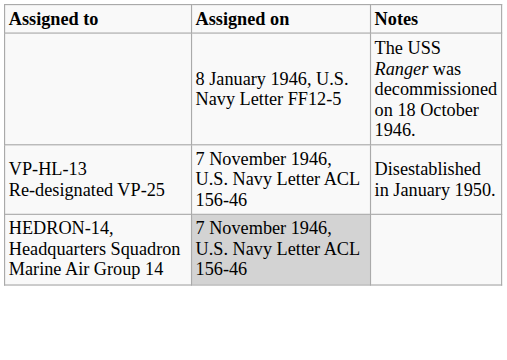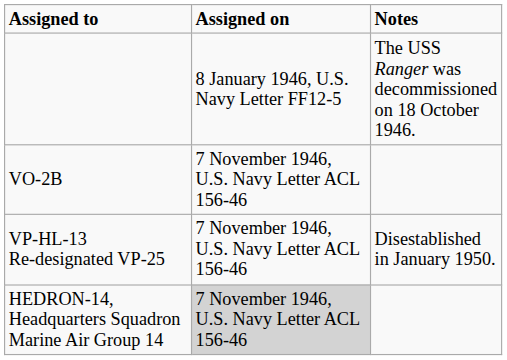+ row: VO-2B | 7 November 1946, U.S. Navy Letter ACL 156-46
